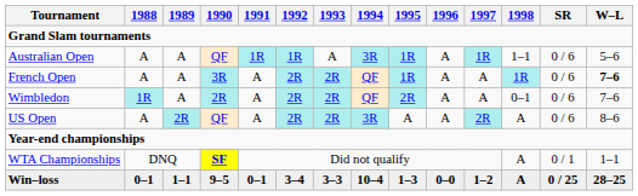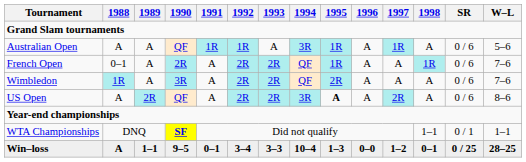Australian Open | 1998: 1–1 -> A
French Open | 1988: A -> 0–1
French Open | 1990: 3R -> 2R
French Open | W–L: bold -> normal
Wimbledon | 1990: 2R -> 3R
Wimbledon | 1998: 0–1 -> A
US Open | 1995: normal -> bold
WTA Championships | 1998: A -> 1–1
Win–loss | 1988: 0–1 -> A
Win–loss | 1998: A -> 0–1
